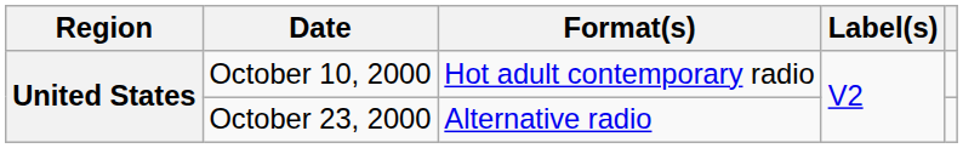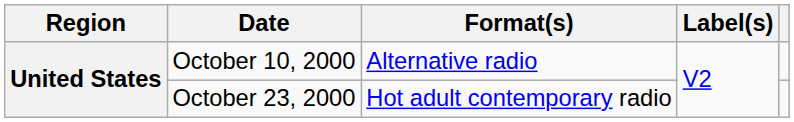October 10, 2000 | Format(s): Hot adult contemporary radio -> Alternative radio
October 23, 2000 | Format(s): Alternative radio -> Hot adult contemporary radio
